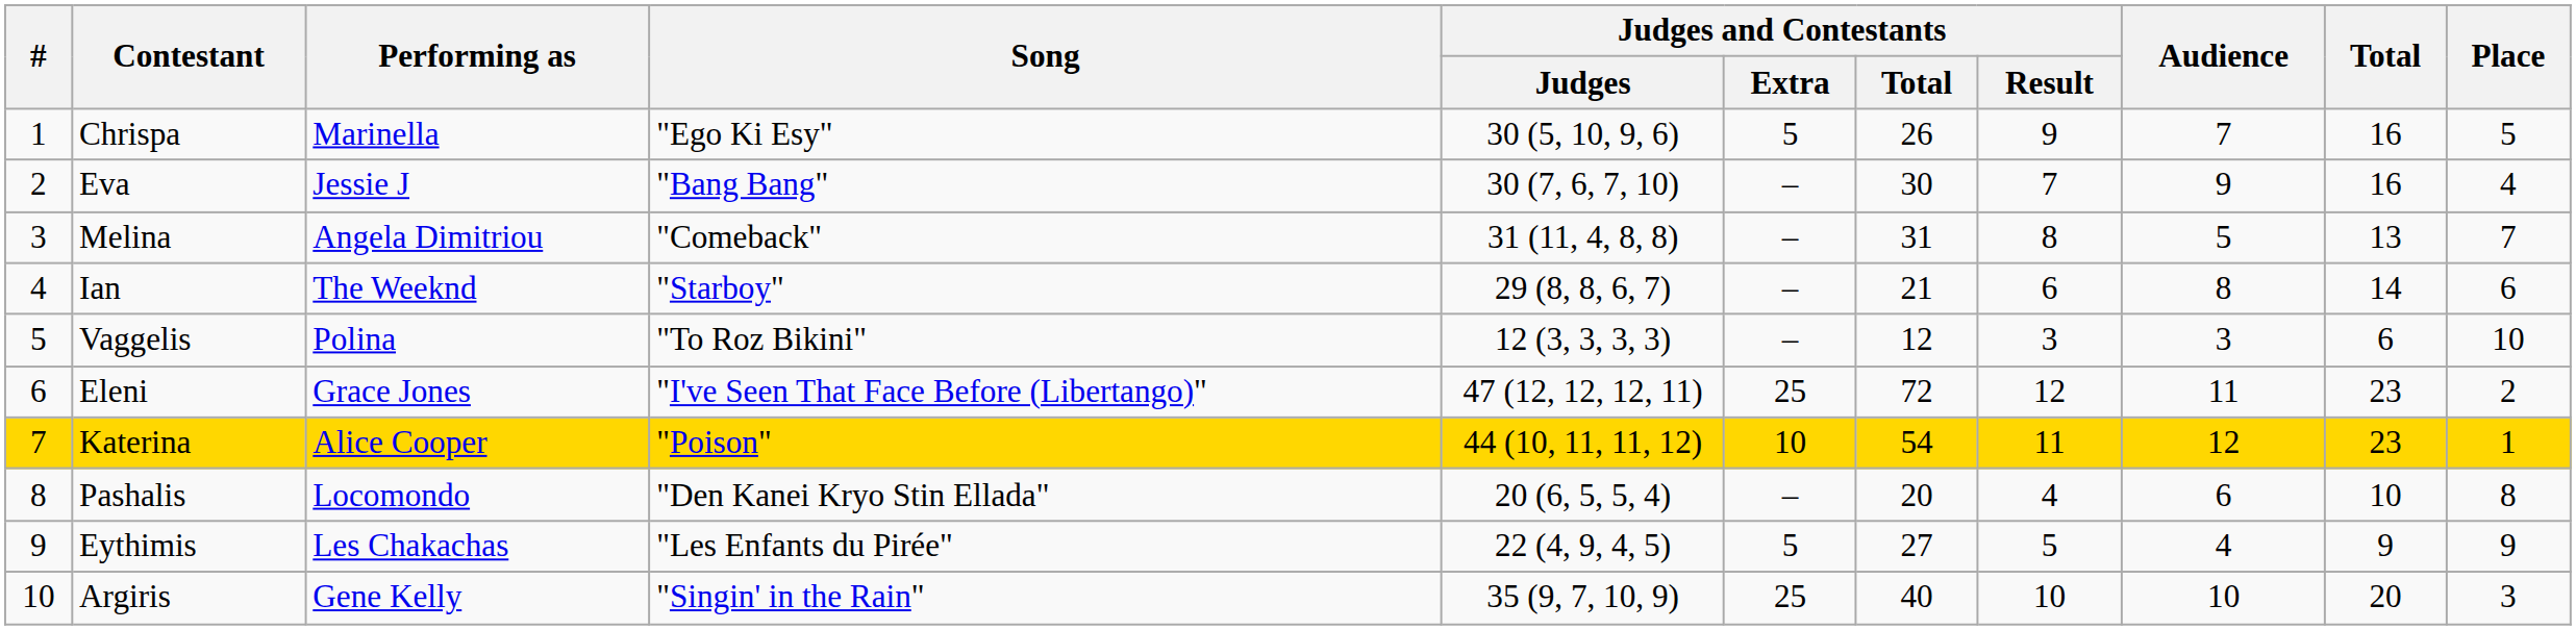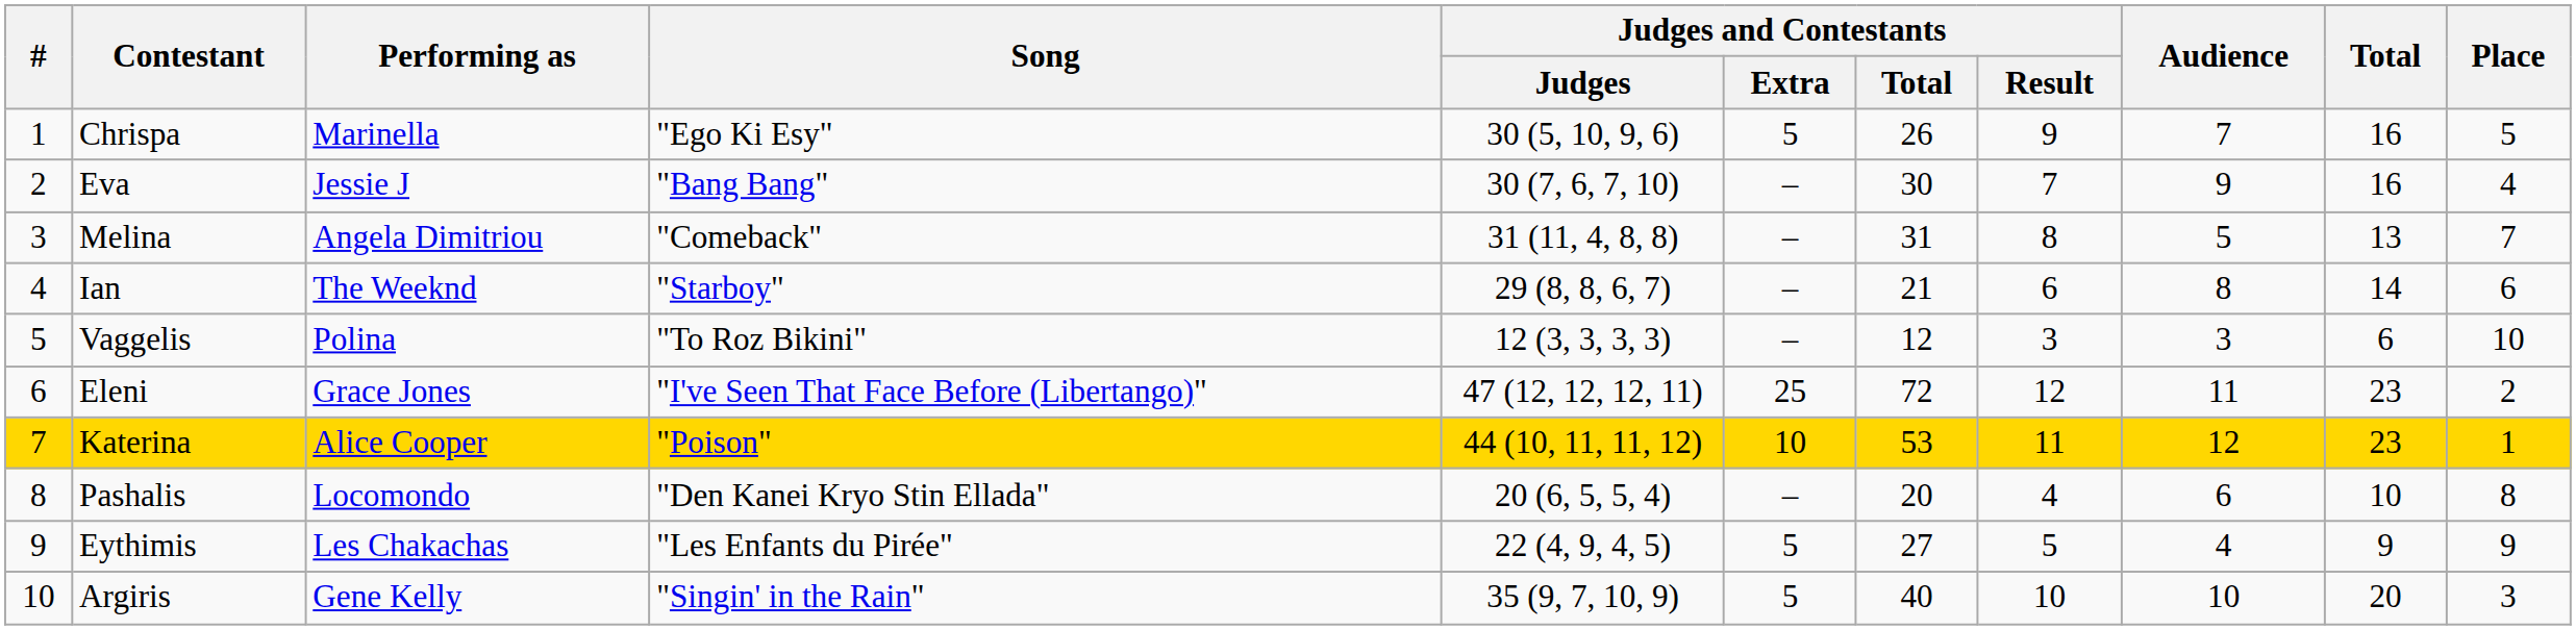Katerina | Judges and Contestants / Total: 54 -> 53
Argiris | Judges and Contestants / Extra: 25 -> 5
